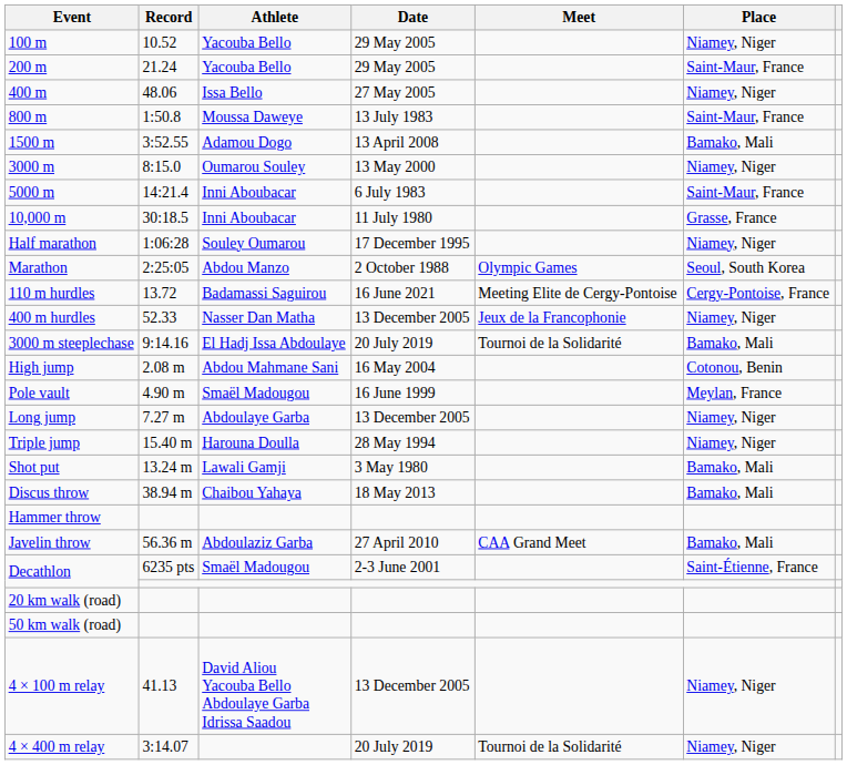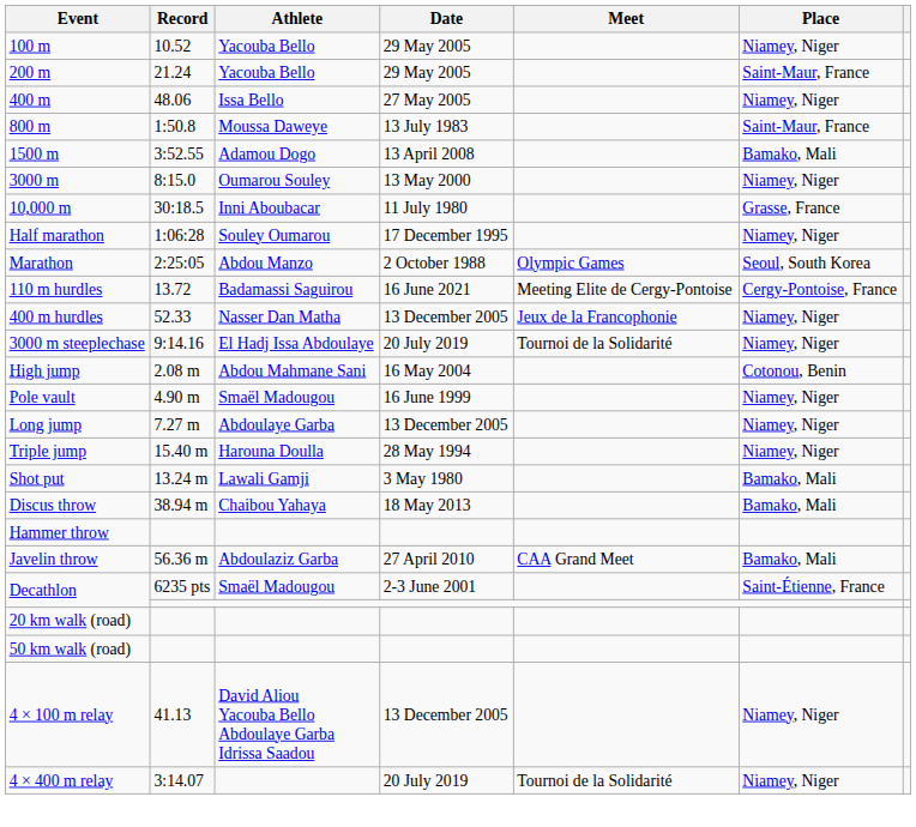- row: 5000 m | 14:21.4 | Inni Aboubacar | 6 July 1983 | Saint-Maur, France
3000 m steeplechase | Place: Bamako, Mali -> Niamey, Niger
Pole vault | Place: Meylan, France -> Niamey, Niger
